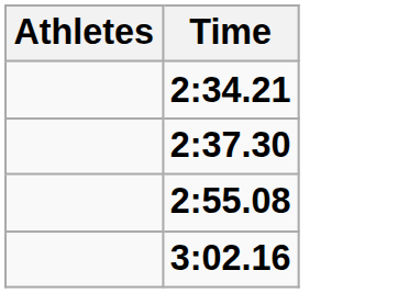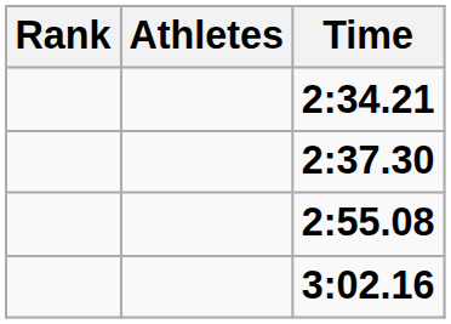+ column: Rank
